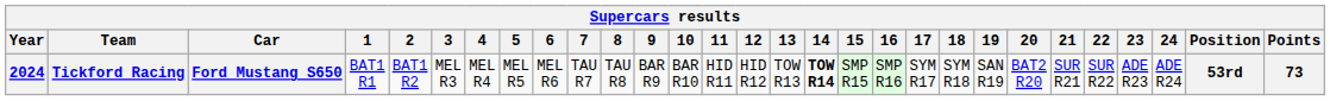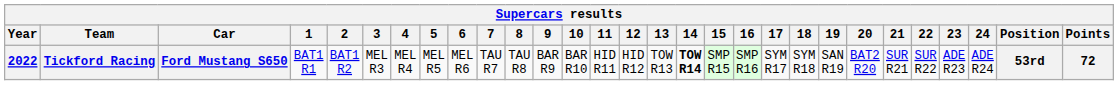Tickford Racing | Year: 2024 -> 2022
Tickford Racing | Points: 73 -> 72
